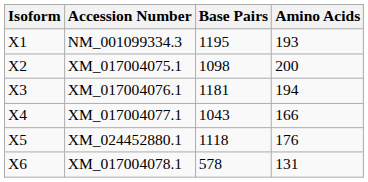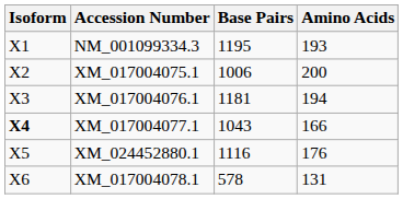XM_017004075.1 | Base Pairs: 1098 -> 1006
XM_017004077.1 | Isoform: normal -> bold
XM_024452880.1 | Base Pairs: 1118 -> 1116
